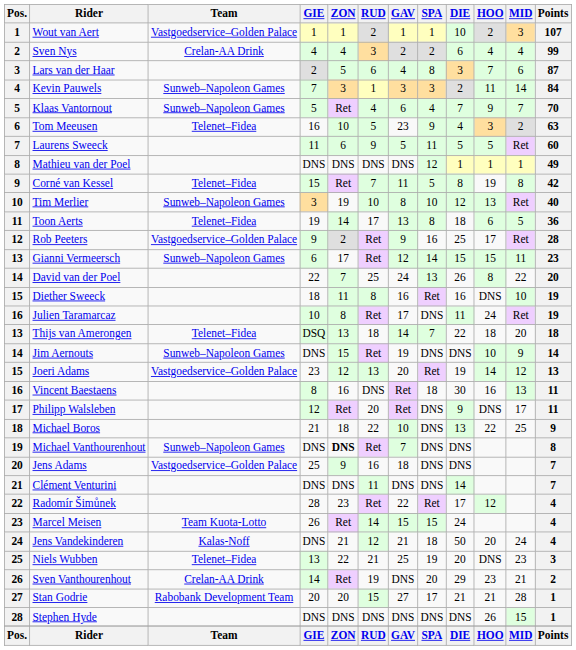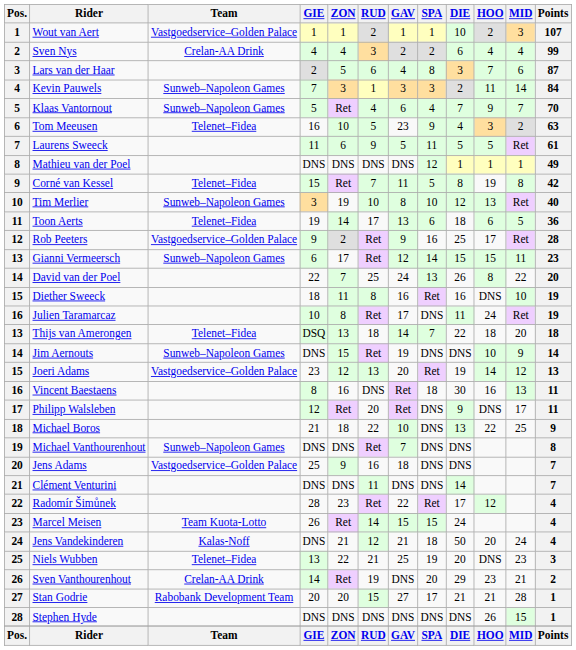Laurens Sweeck | Points: 60 -> 61
Toon Aerts | SPA: 8 -> 6
Michael Vanthourenhout | ZON: bold -> normal
